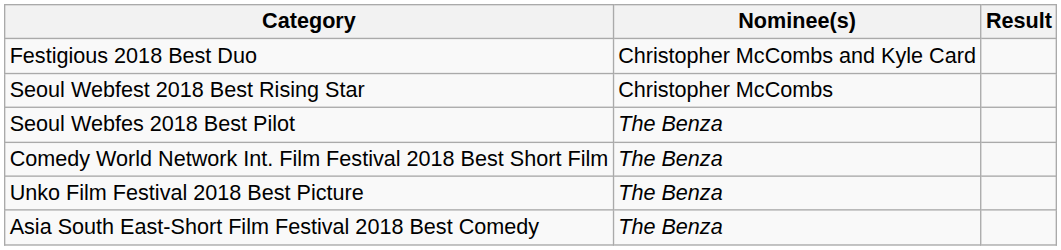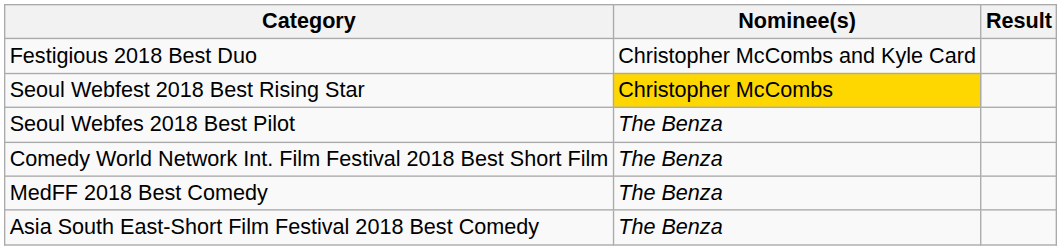Seoul Webfest 2018 Best Rising Star | Nominee(s): no background -> gold background
+ row: MedFF 2018 Best Comedy | The Benza
- row: Unko Film Festival 2018 Best Picture | The Benza
